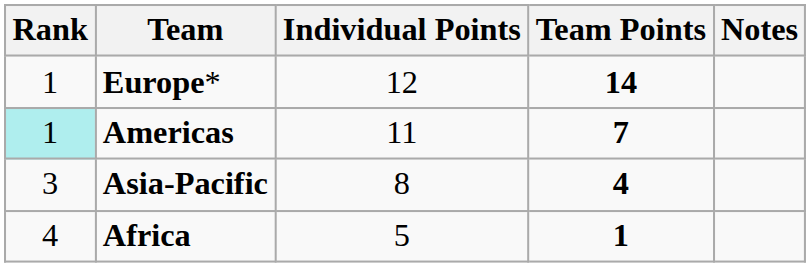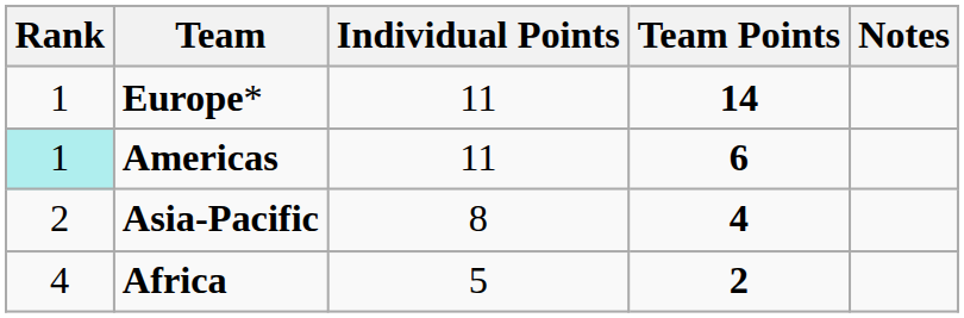Europe* | Individual Points: 12 -> 11
Americas | Team Points: 7 -> 6
Asia-Pacific | Rank: 3 -> 2
Africa | Team Points: 1 -> 2
